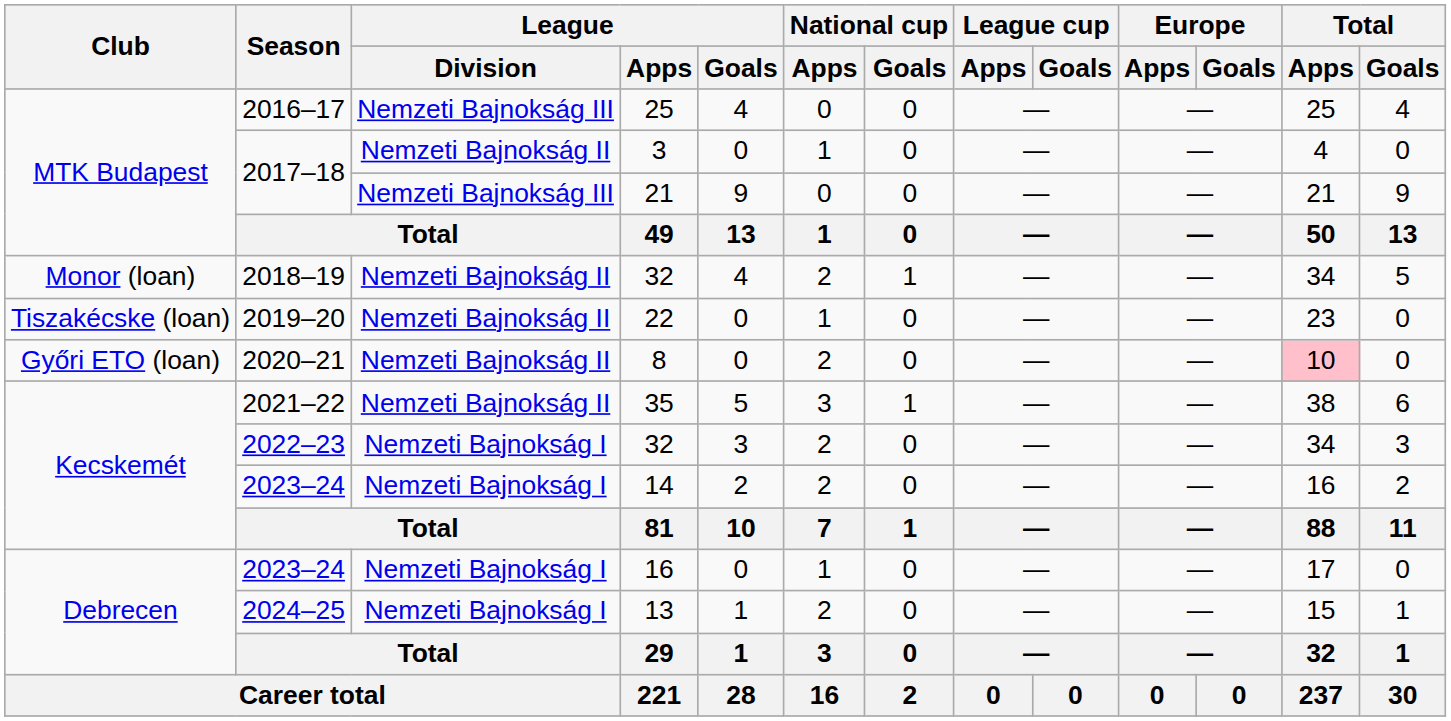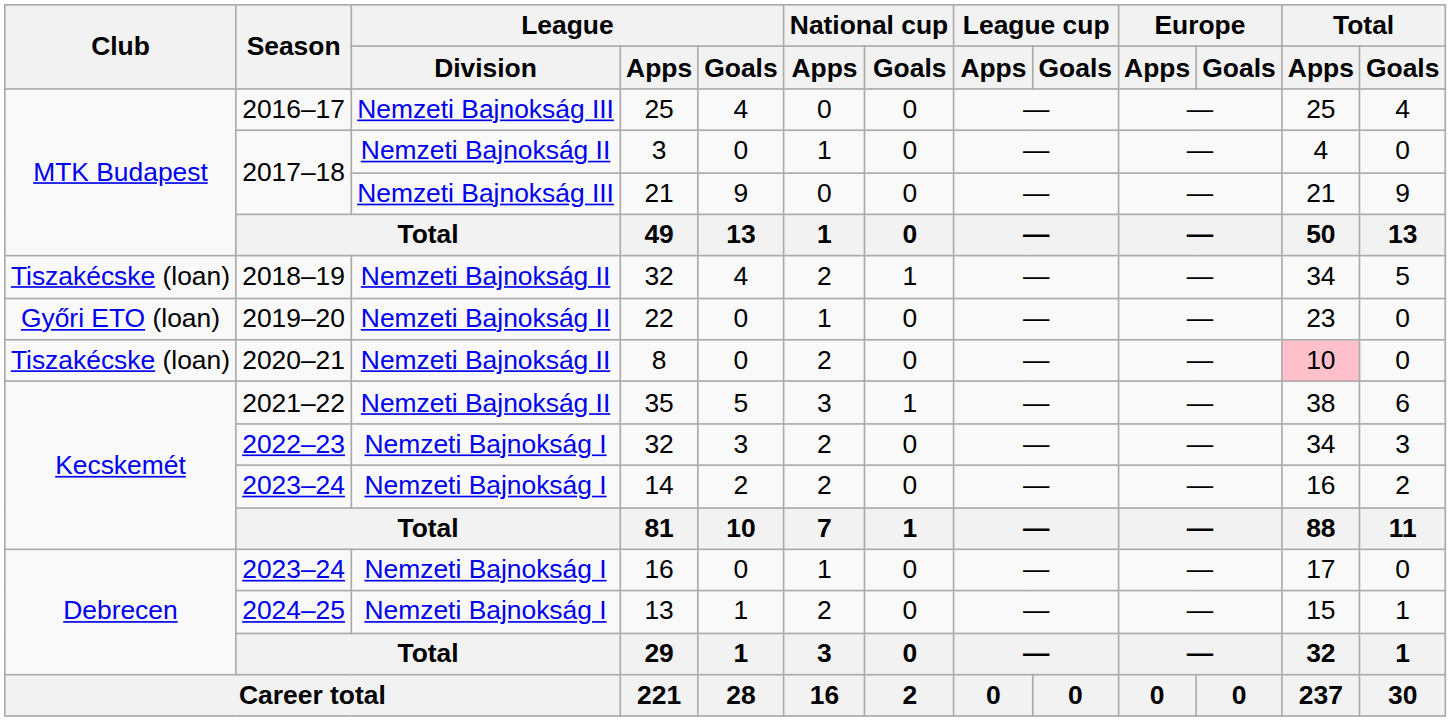2018–19 / 32 | Club: Monor (loan) -> Tiszakécske (loan)
22 | Club: Tiszakécske (loan) -> Győri ETO (loan)
8 | Club: Győri ETO (loan) -> Tiszakécske (loan)
